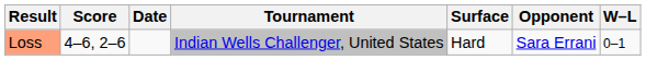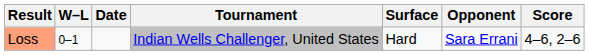columns swapped: W–L <-> Score
